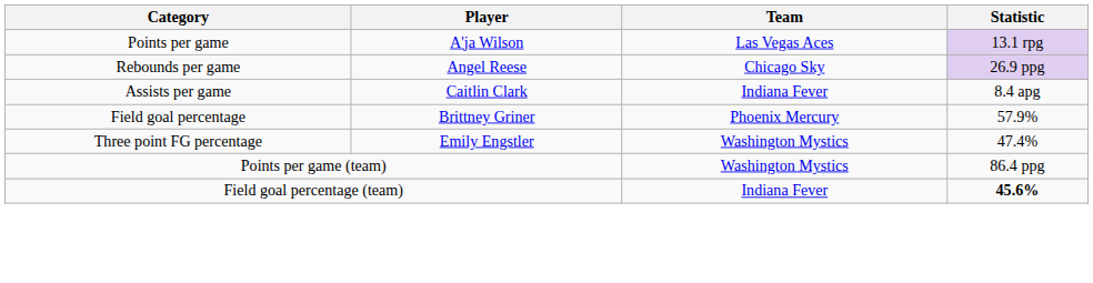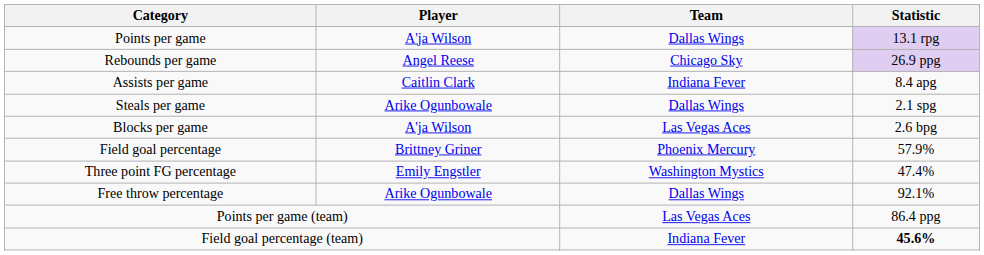Points per game | Team: Las Vegas Aces -> Dallas Wings
+ row: Steals per game | Arike Ogunbowale | Dallas Wings | 2.1 spg
+ row: Blocks per game | A'ja Wilson | Las Vegas Aces | 2.6 bpg
+ row: Free throw percentage | Arike Ogunbowale | Dallas Wings | 92.1%
Points per game (team) | Team: Washington Mystics -> Las Vegas Aces
